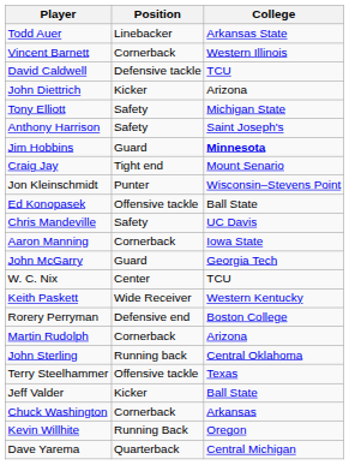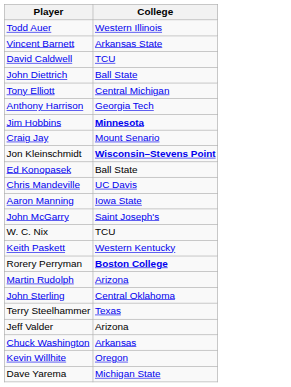- column: Position | Linebacker | Cornerback | Defensive tackle | Kicker | Safety | Safety | Guard | Tight end | Punter | Offensive tackle | Safety | Cornerback | Guard | Center | Wide Receiver | Defensive end | Cornerback | Running back | Offensive tackle | Kicker | Cornerback | Running Back | Quarterback
Todd Auer | College: Arkansas State -> Western Illinois
Vincent Barnett | College: Western Illinois -> Arkansas State
John Diettrich | College: Arizona -> Ball State
Tony Elliott | College: Michigan State -> Central Michigan
Anthony Harrison | College: Saint Joseph's -> Georgia Tech
Jon Kleinschmidt | College: normal -> bold
John McGarry | College: Georgia Tech -> Saint Joseph's
Rorery Perryman | College: normal -> bold
Jeff Valder | College: Ball State -> Arizona
Dave Yarema | College: Central Michigan -> Michigan State
